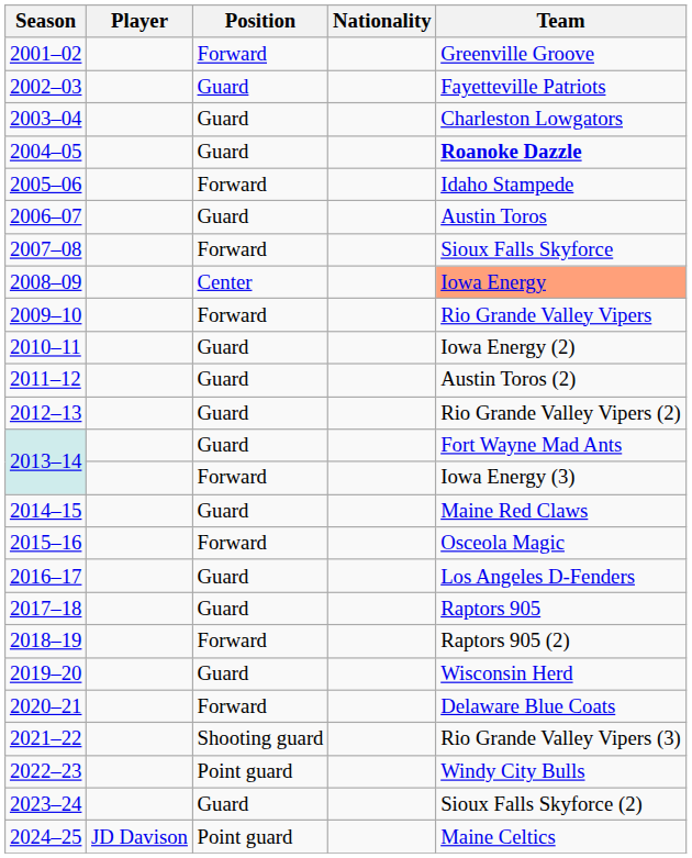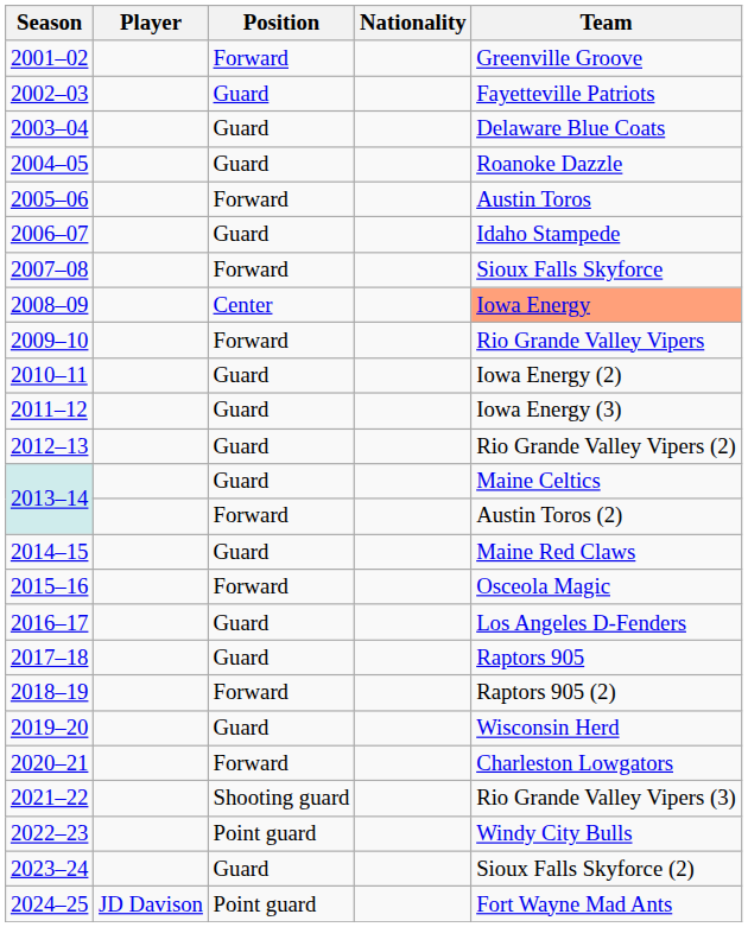2003–04 | Team: Charleston Lowgators -> Delaware Blue Coats
2004–05 | Team: bold -> normal
2005–06 | Team: Idaho Stampede -> Austin Toros
2006–07 | Team: Austin Toros -> Idaho Stampede
2011–12 | Team: Austin Toros (2) -> Iowa Energy (3)
2013–14 / Guard | Team: Fort Wayne Mad Ants -> Maine Celtics
2013–14 / Forward | Team: Iowa Energy (3) -> Austin Toros (2)
2020–21 | Team: Delaware Blue Coats -> Charleston Lowgators
2024–25 | Team: Maine Celtics -> Fort Wayne Mad Ants
